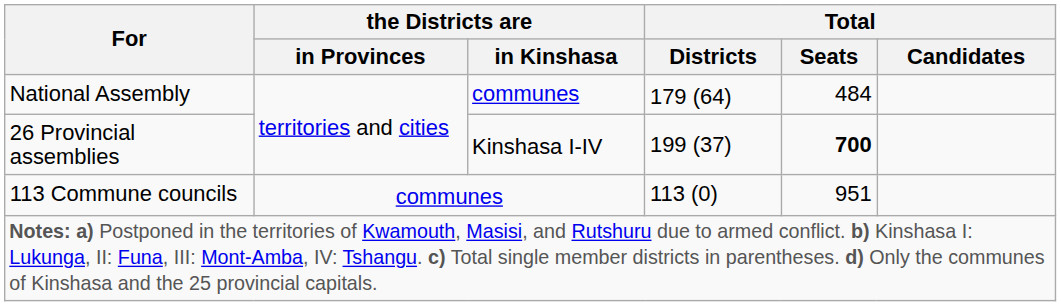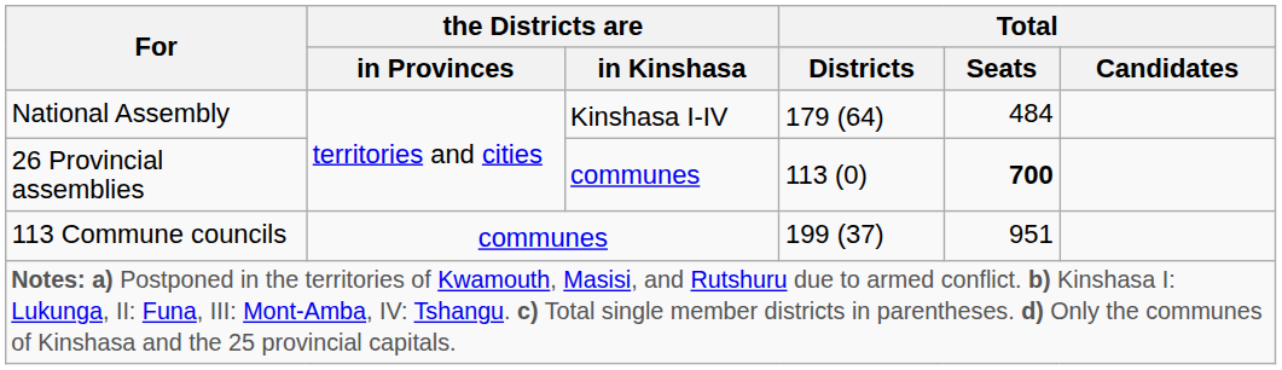National Assembly | the Districts are / in Kinshasa: communes -> Kinshasa I-IV
26 Provincial assemblies | the Districts are / in Kinshasa: Kinshasa I-IV -> communes
26 Provincial assemblies | Total / Districts: 199 (37) -> 113 (0)
113 Commune councils | Total / Districts: 113 (0) -> 199 (37)
